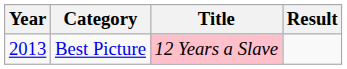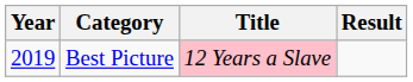Best Picture | Year: 2013 -> 2019
